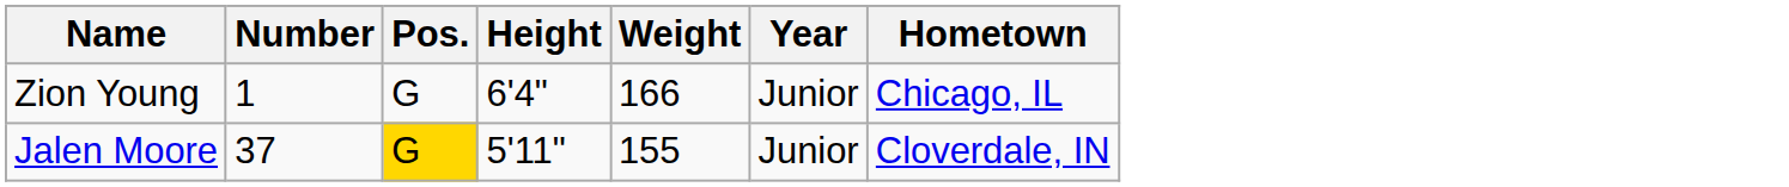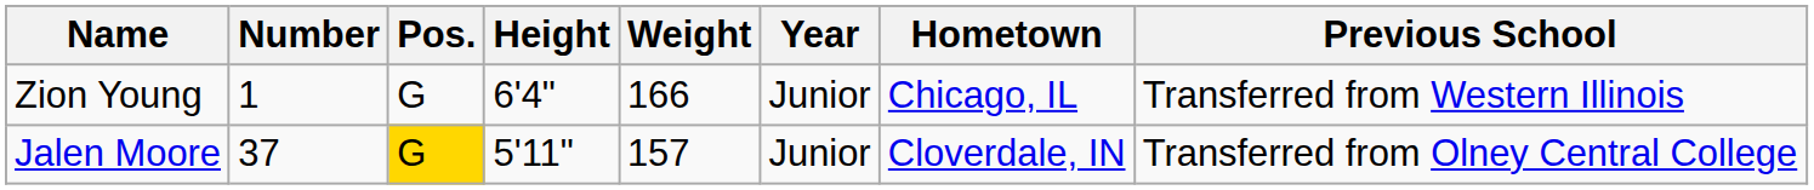+ column: Previous School | Transferred from Western Illinois | Transferred from Olney Central College
Jalen Moore | Weight: 155 -> 157
